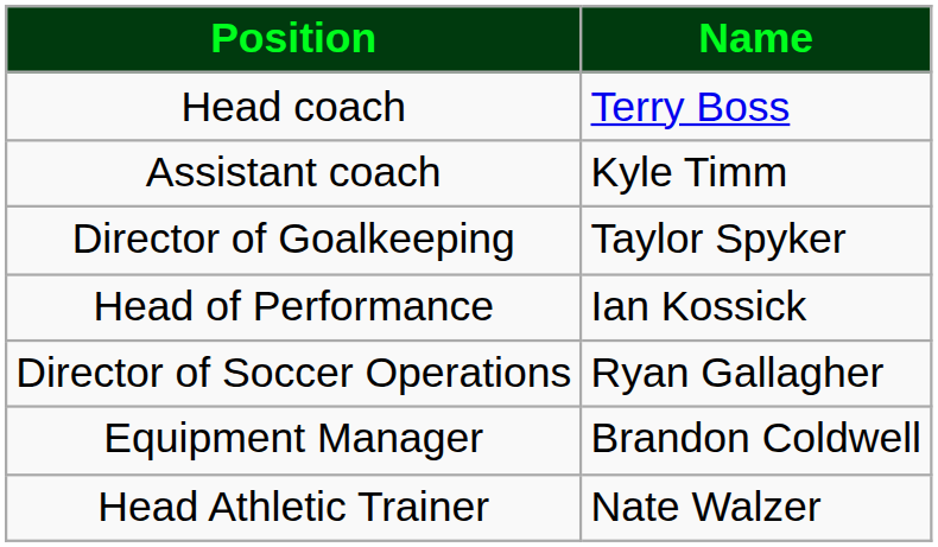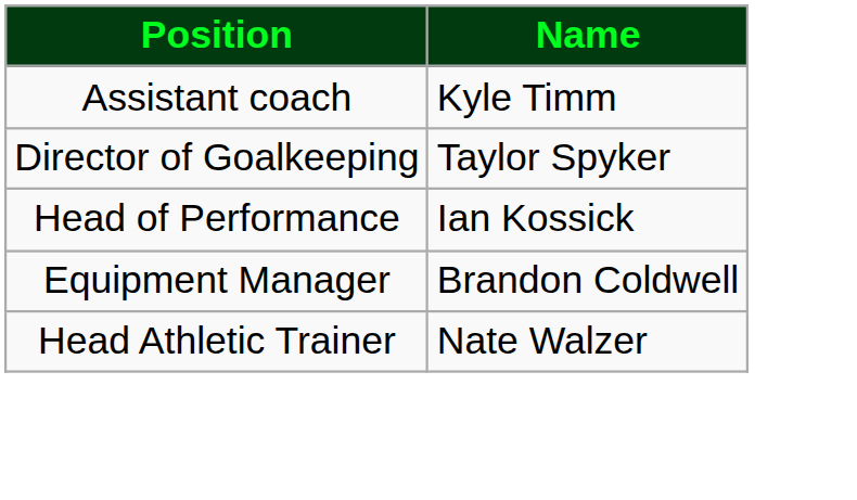- row: Head coach | Terry Boss
- row: Director of Soccer Operations | Ryan Gallagher
